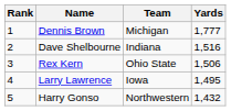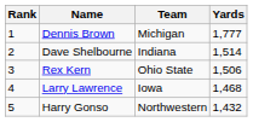Dave Shelbourne | Yards: 1,516 -> 1,514
Larry Lawrence | Yards: 1,495 -> 1,468
